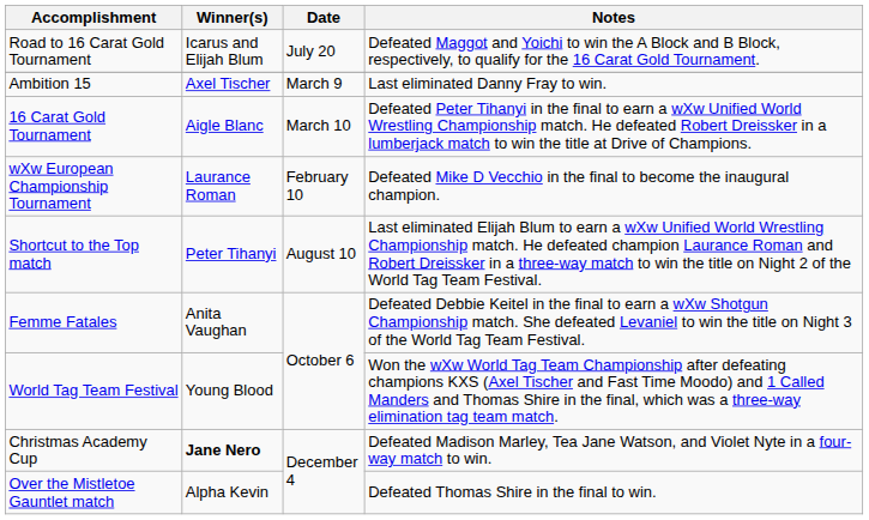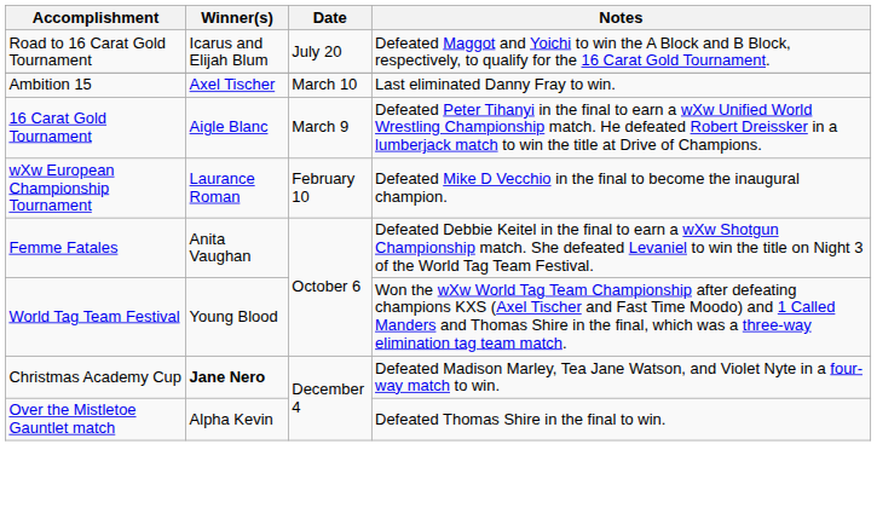Ambition 15 | Date: March 9 -> March 10
16 Carat Gold Tournament | Date: March 10 -> March 9
- row: Shortcut to the Top match | Peter Tihanyi | August 10 | Last eliminated Elijah Blum to earn a wXw Unified World Wrestling Championship match. He defeated champion Laurance Roman and Robert Dreissker in a three-way match to win the title on Night 2 of the World Tag Team Festival.
